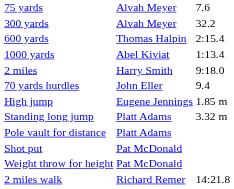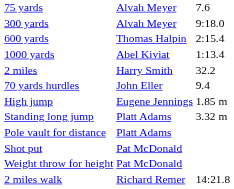300 yards | column 3: 32.2 -> 9:18.0
2 miles | column 3: 9:18.0 -> 32.2
